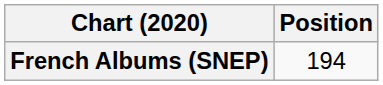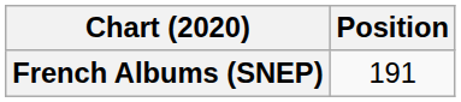French Albums (SNEP) | Position: 194 -> 191
